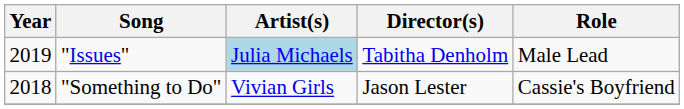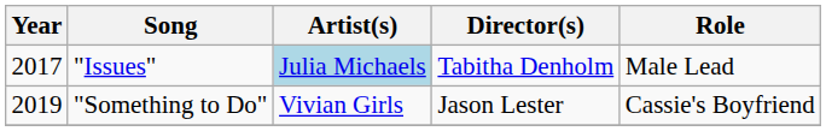"Issues" | Year: 2019 -> 2017
"Something to Do" | Year: 2018 -> 2019
